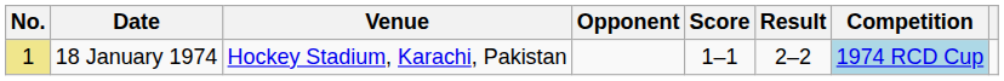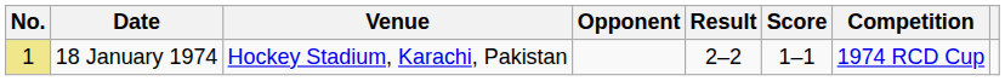columns swapped: Score <-> Result
18 January 1974 | Competition: lightblue background -> no background
